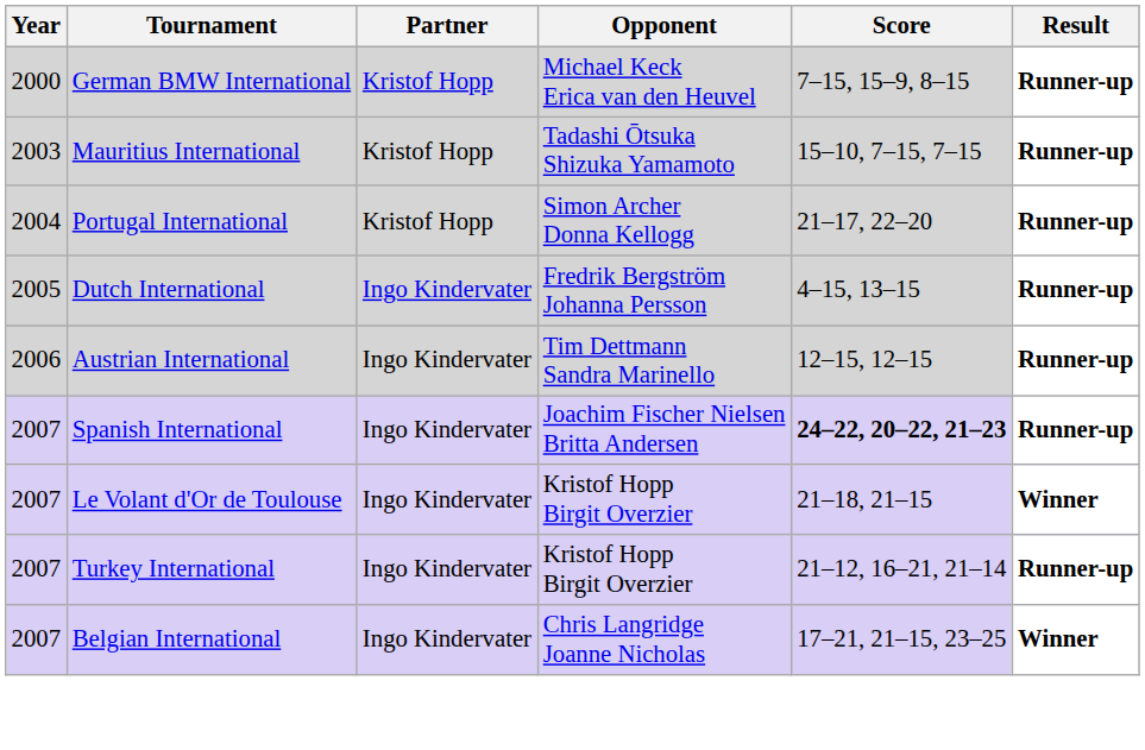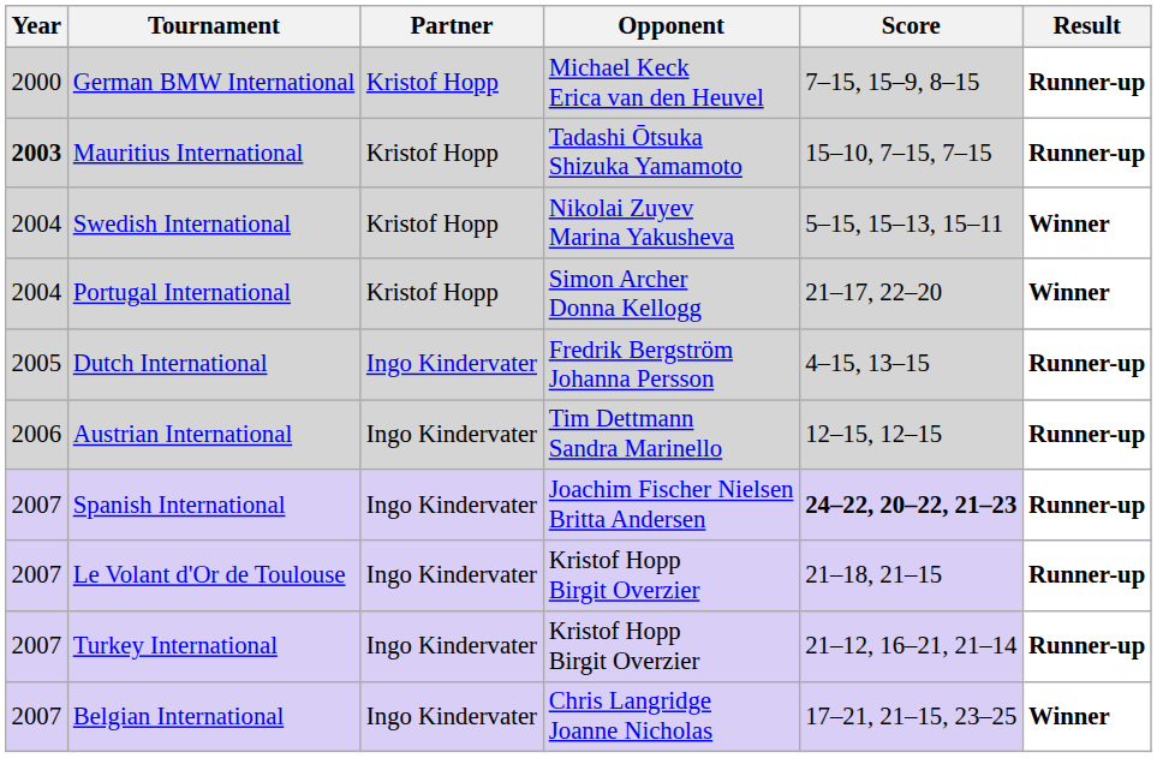Mauritius International | Year: normal -> bold
+ row: 2004 | Swedish International | Kristof Hopp | Nikolai Zuyev Marina Yakusheva | 5–15, 15–13, 15–11 | Winner
Portugal International | Result: Runner-up -> Winner
Le Volant d'Or de Toulouse | Result: Winner -> Runner-up
